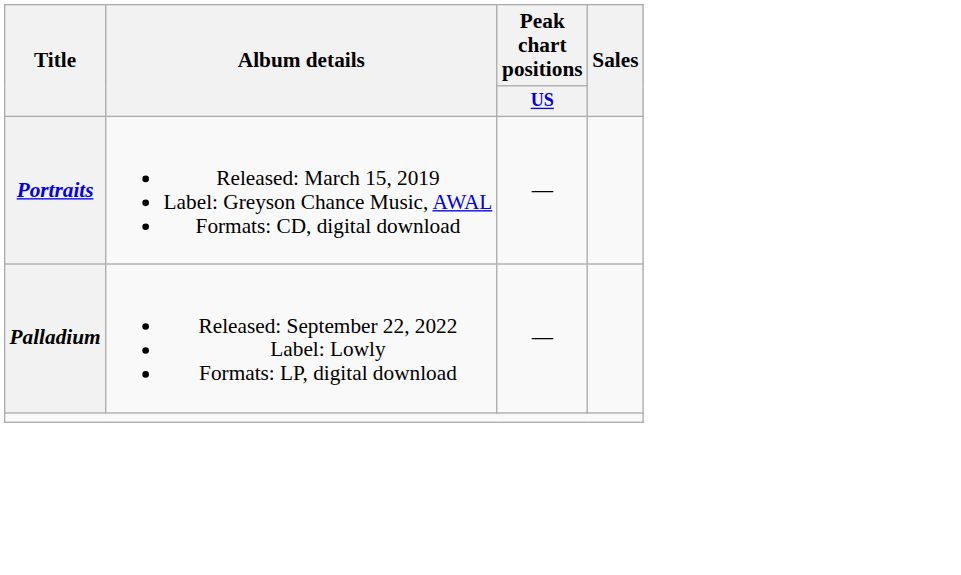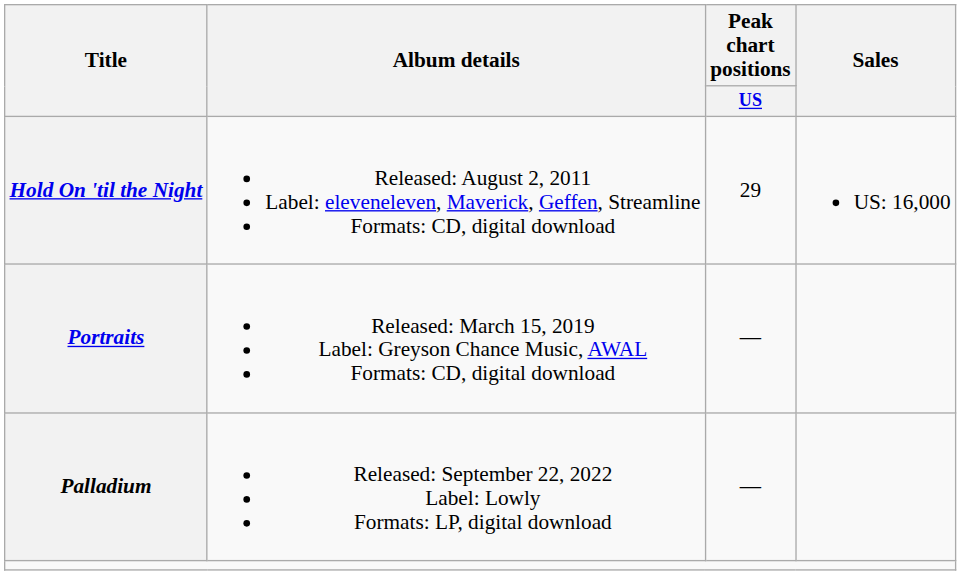+ row: Hold On 'til the Night | Released: August 2, 2011 Label: eleveneleven, Maverick, Geffen, Streamline Formats: CD, digital download | 29 | US: 16,000
